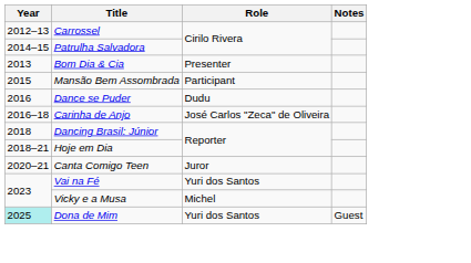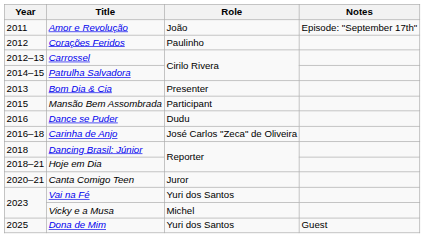+ row: 2011 | Amor e Revolução | João | Episode: "September 17th"
+ row: 2012 | Corações Feridos | Paulinho
Dona de Mim | Year: paleturquoise background -> no background
